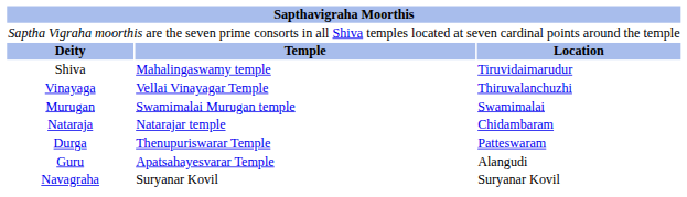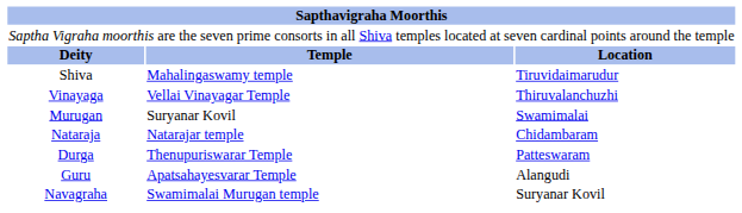Murugan | column 2: Swamimalai Murugan temple -> Suryanar Kovil
Navagraha | column 2: Suryanar Kovil -> Swamimalai Murugan temple
